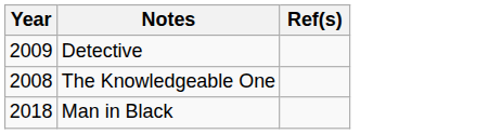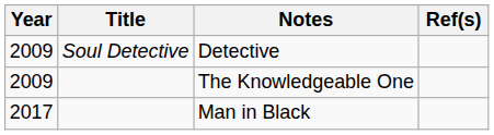+ column: Title | Soul Detective
The Knowledgeable One | Year: 2008 -> 2009
Man in Black | Year: 2018 -> 2017
